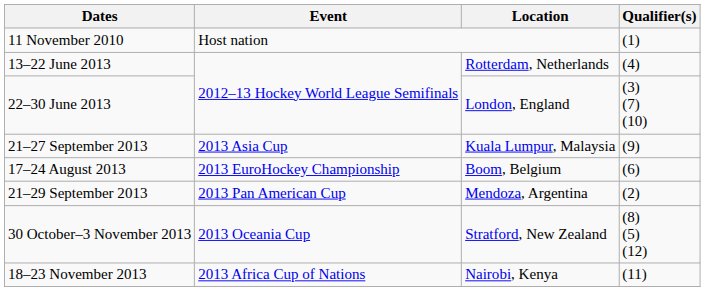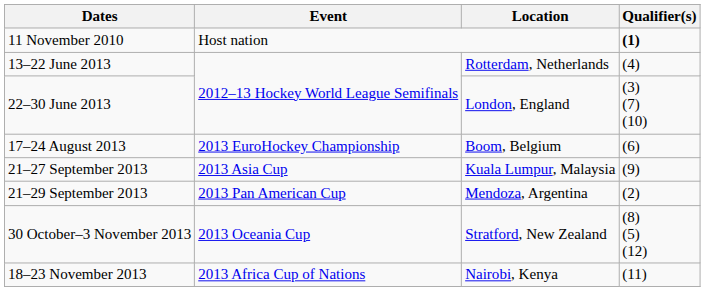11 November 2010 | Qualifier(s): normal -> bold
rows swapped: 17–24 August 2013 <-> 21–27 September 2013
